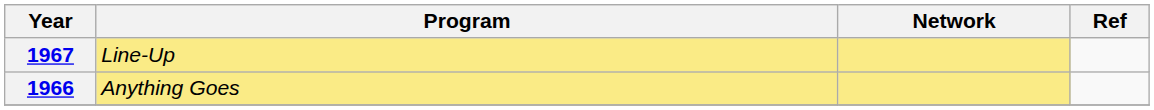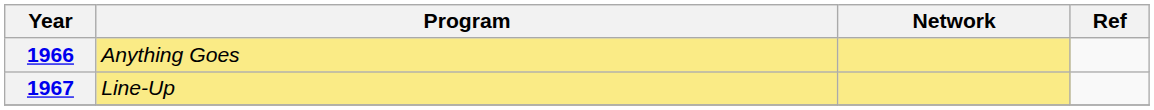rows swapped: 1966 <-> 1967
